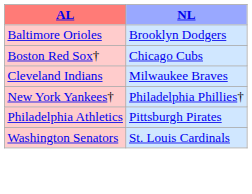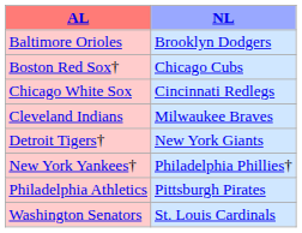+ row: Chicago White Sox | Cincinnati Redlegs
+ row: Detroit Tigers† | New York Giants
